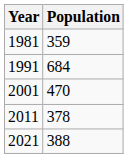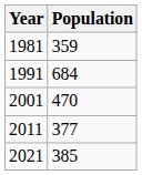2011 | Population: 378 -> 377
2021 | Population: 388 -> 385
